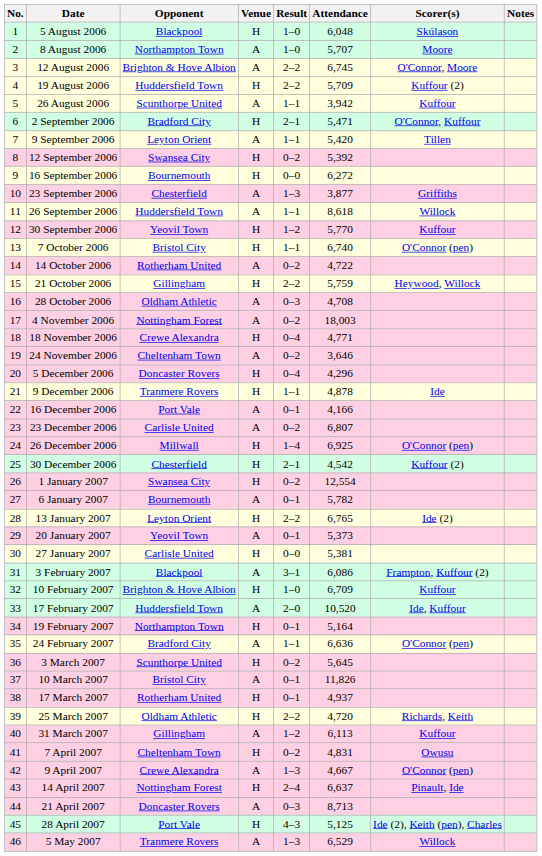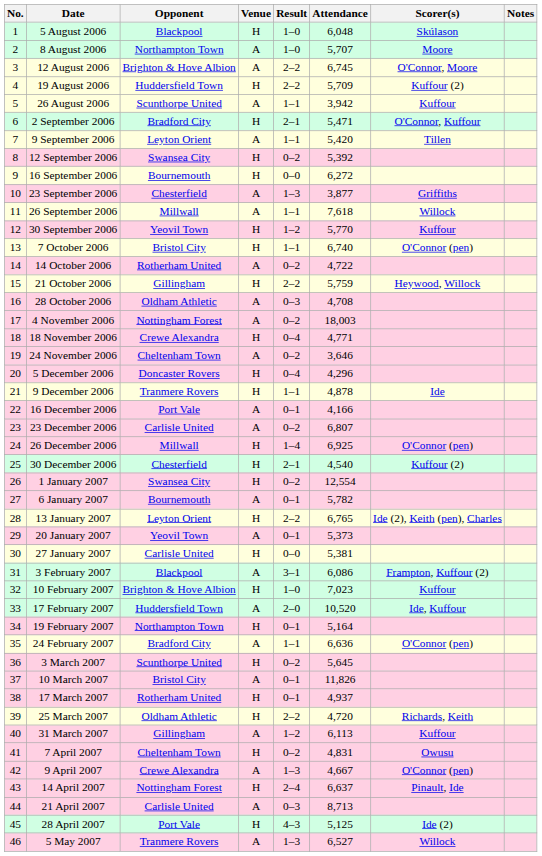26 September 2006 | Opponent: Huddersfield Town -> Millwall
26 September 2006 | Attendance: 8,618 -> 7,618
30 December 2006 | Attendance: 4,542 -> 4,540
13 January 2007 | Scorer(s): Ide (2) -> Ide (2), Keith (pen), Charles
10 February 2007 | Attendance: 6,709 -> 7,023
21 April 2007 | Opponent: Doncaster Rovers -> Carlisle United
28 April 2007 | Scorer(s): Ide (2), Keith (pen), Charles -> Ide (2)
5 May 2007 | Attendance: 6,529 -> 6,527
